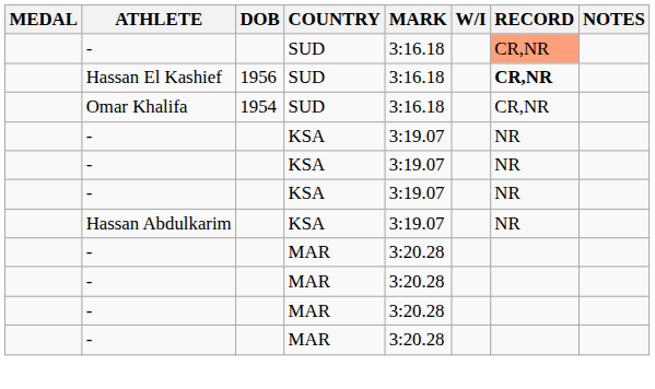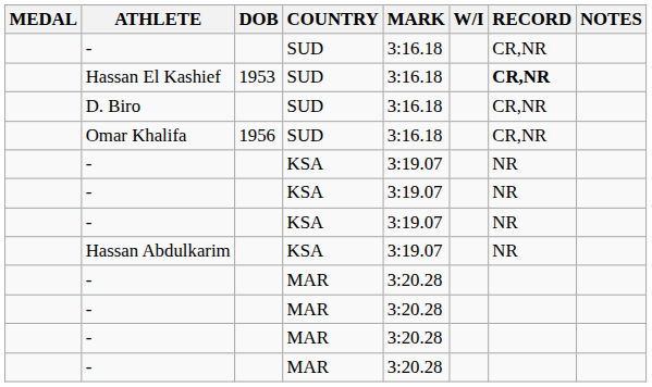- / SUD | RECORD: lightsalmon background -> no background
Hassan El Kashief | DOB: 1956 -> 1953
+ row: D. Biro | SUD | 3:16.18 | CR,NR
Omar Khalifa | DOB: 1954 -> 1956
